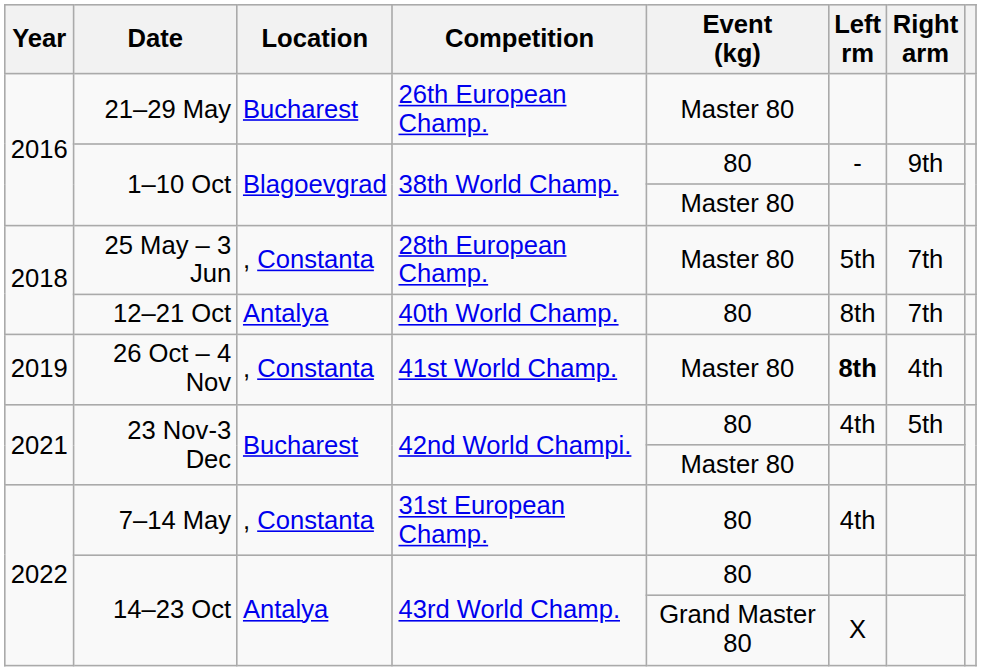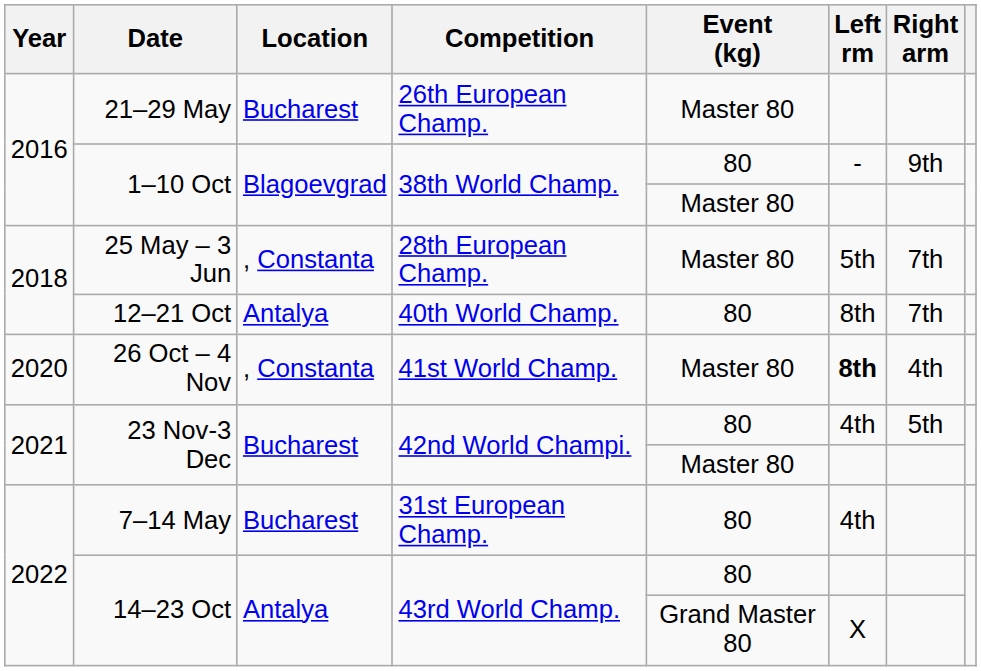26 Oct – 4 Nov | Year: 2019 -> 2020
7–14 May | Location: , Constanta -> Bucharest
